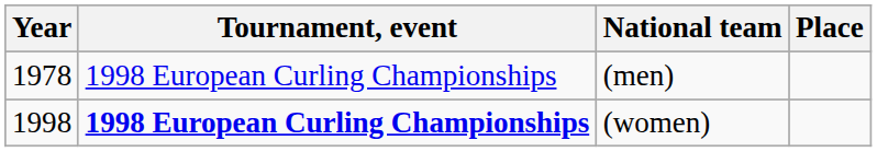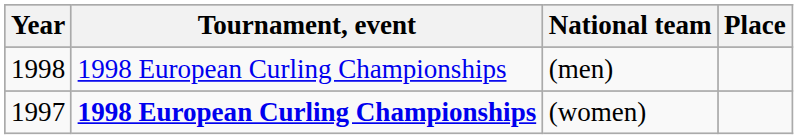(men) | Year: 1978 -> 1998
(women) | Year: 1998 -> 1997
